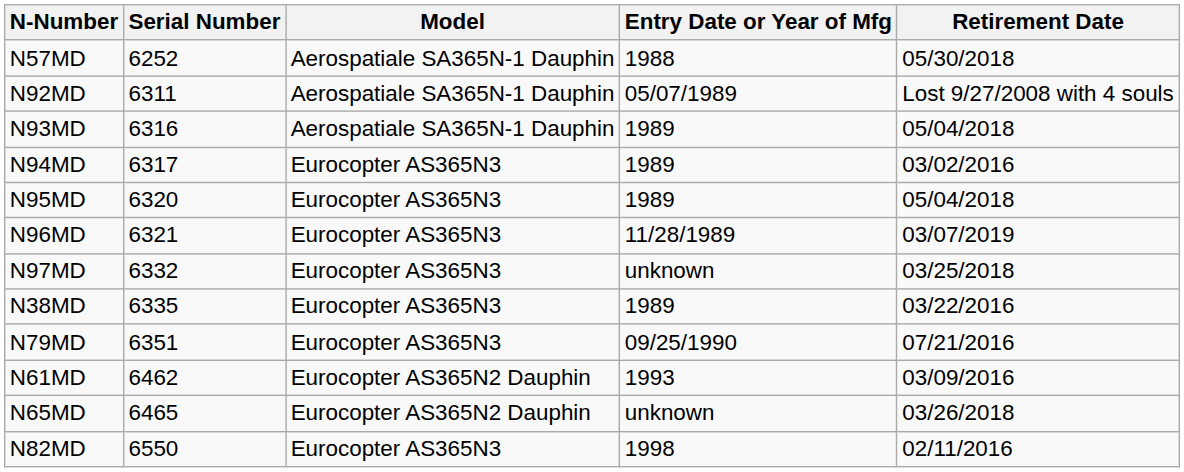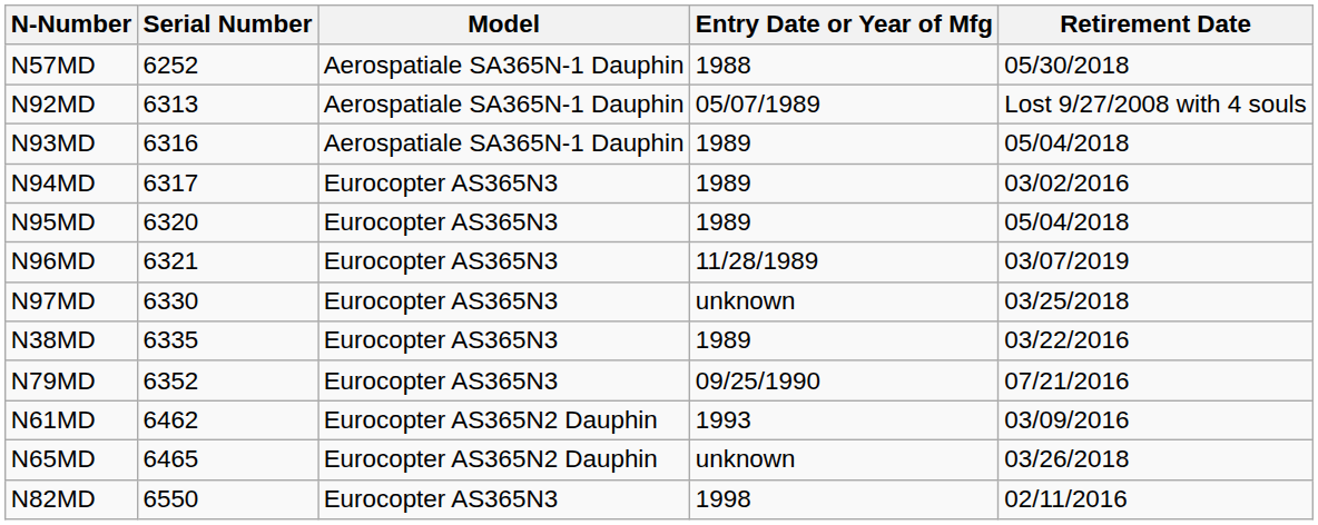N92MD | Serial Number: 6311 -> 6313
N97MD | Serial Number: 6332 -> 6330
N79MD | Serial Number: 6351 -> 6352
